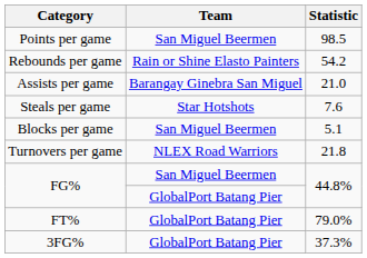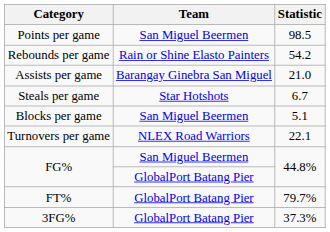Steals per game | Statistic: 7.6 -> 6.7
Turnovers per game | Statistic: 21.8 -> 22.1
FT% | Statistic: 79.0% -> 79.7%
